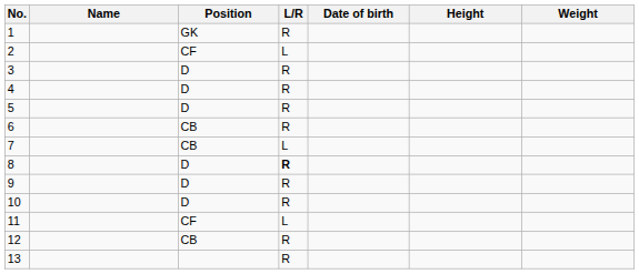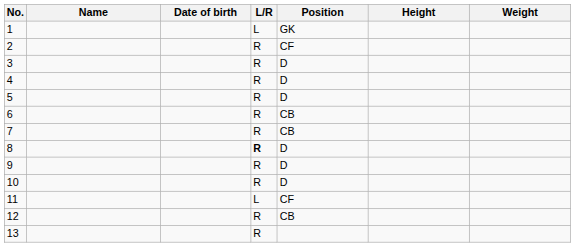columns swapped: Date of birth <-> Position
1 | L/R: R -> L
2 | L/R: L -> R
7 | L/R: L -> R
